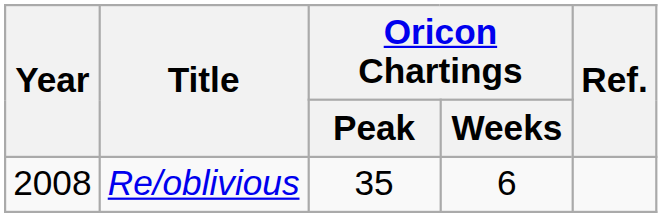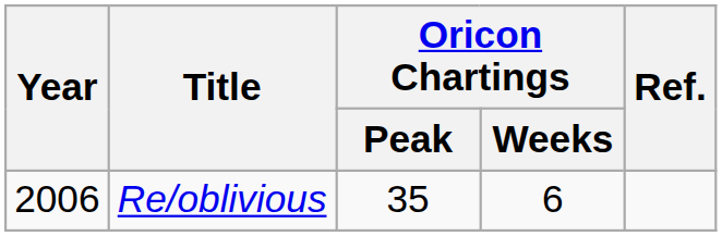Re/oblivious | Year: 2008 -> 2006
